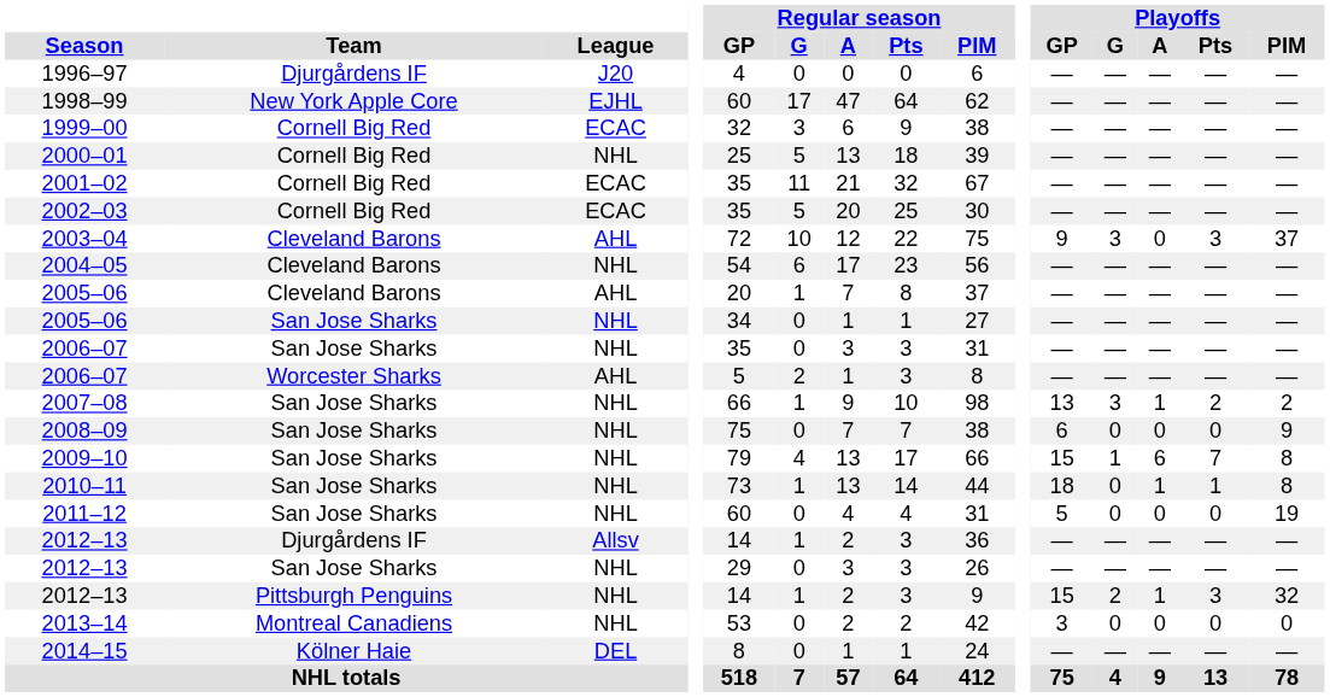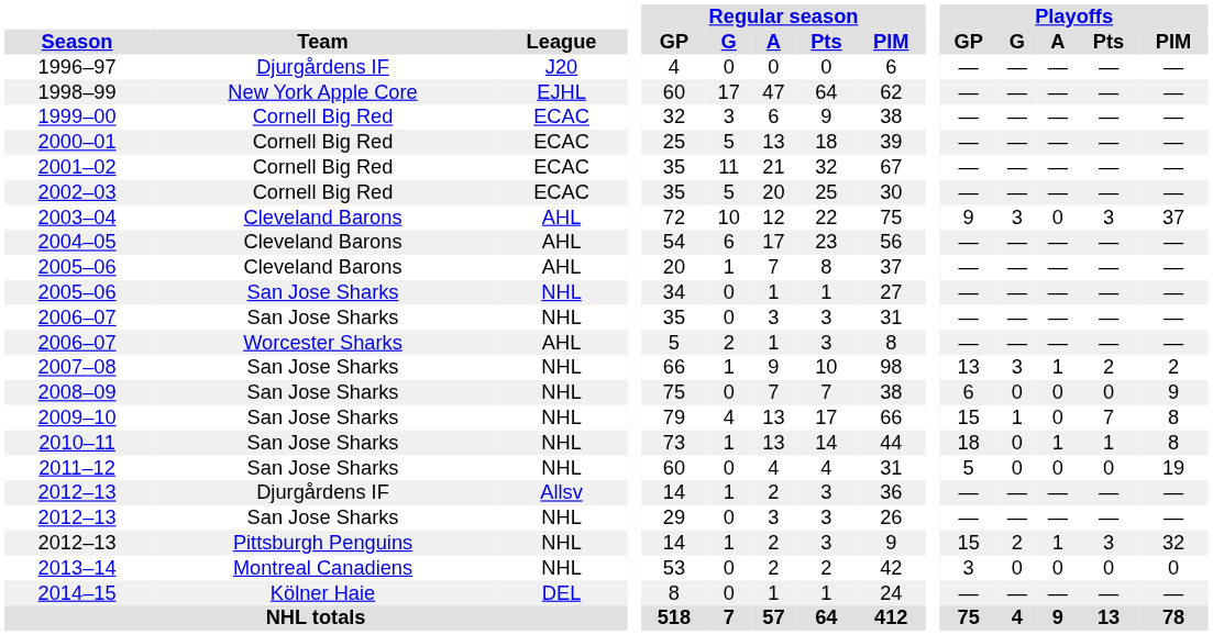2000–01 | League: NHL -> ECAC
2004–05 | League: NHL -> AHL
2009–10 | Playoffs / A: 6 -> 0
